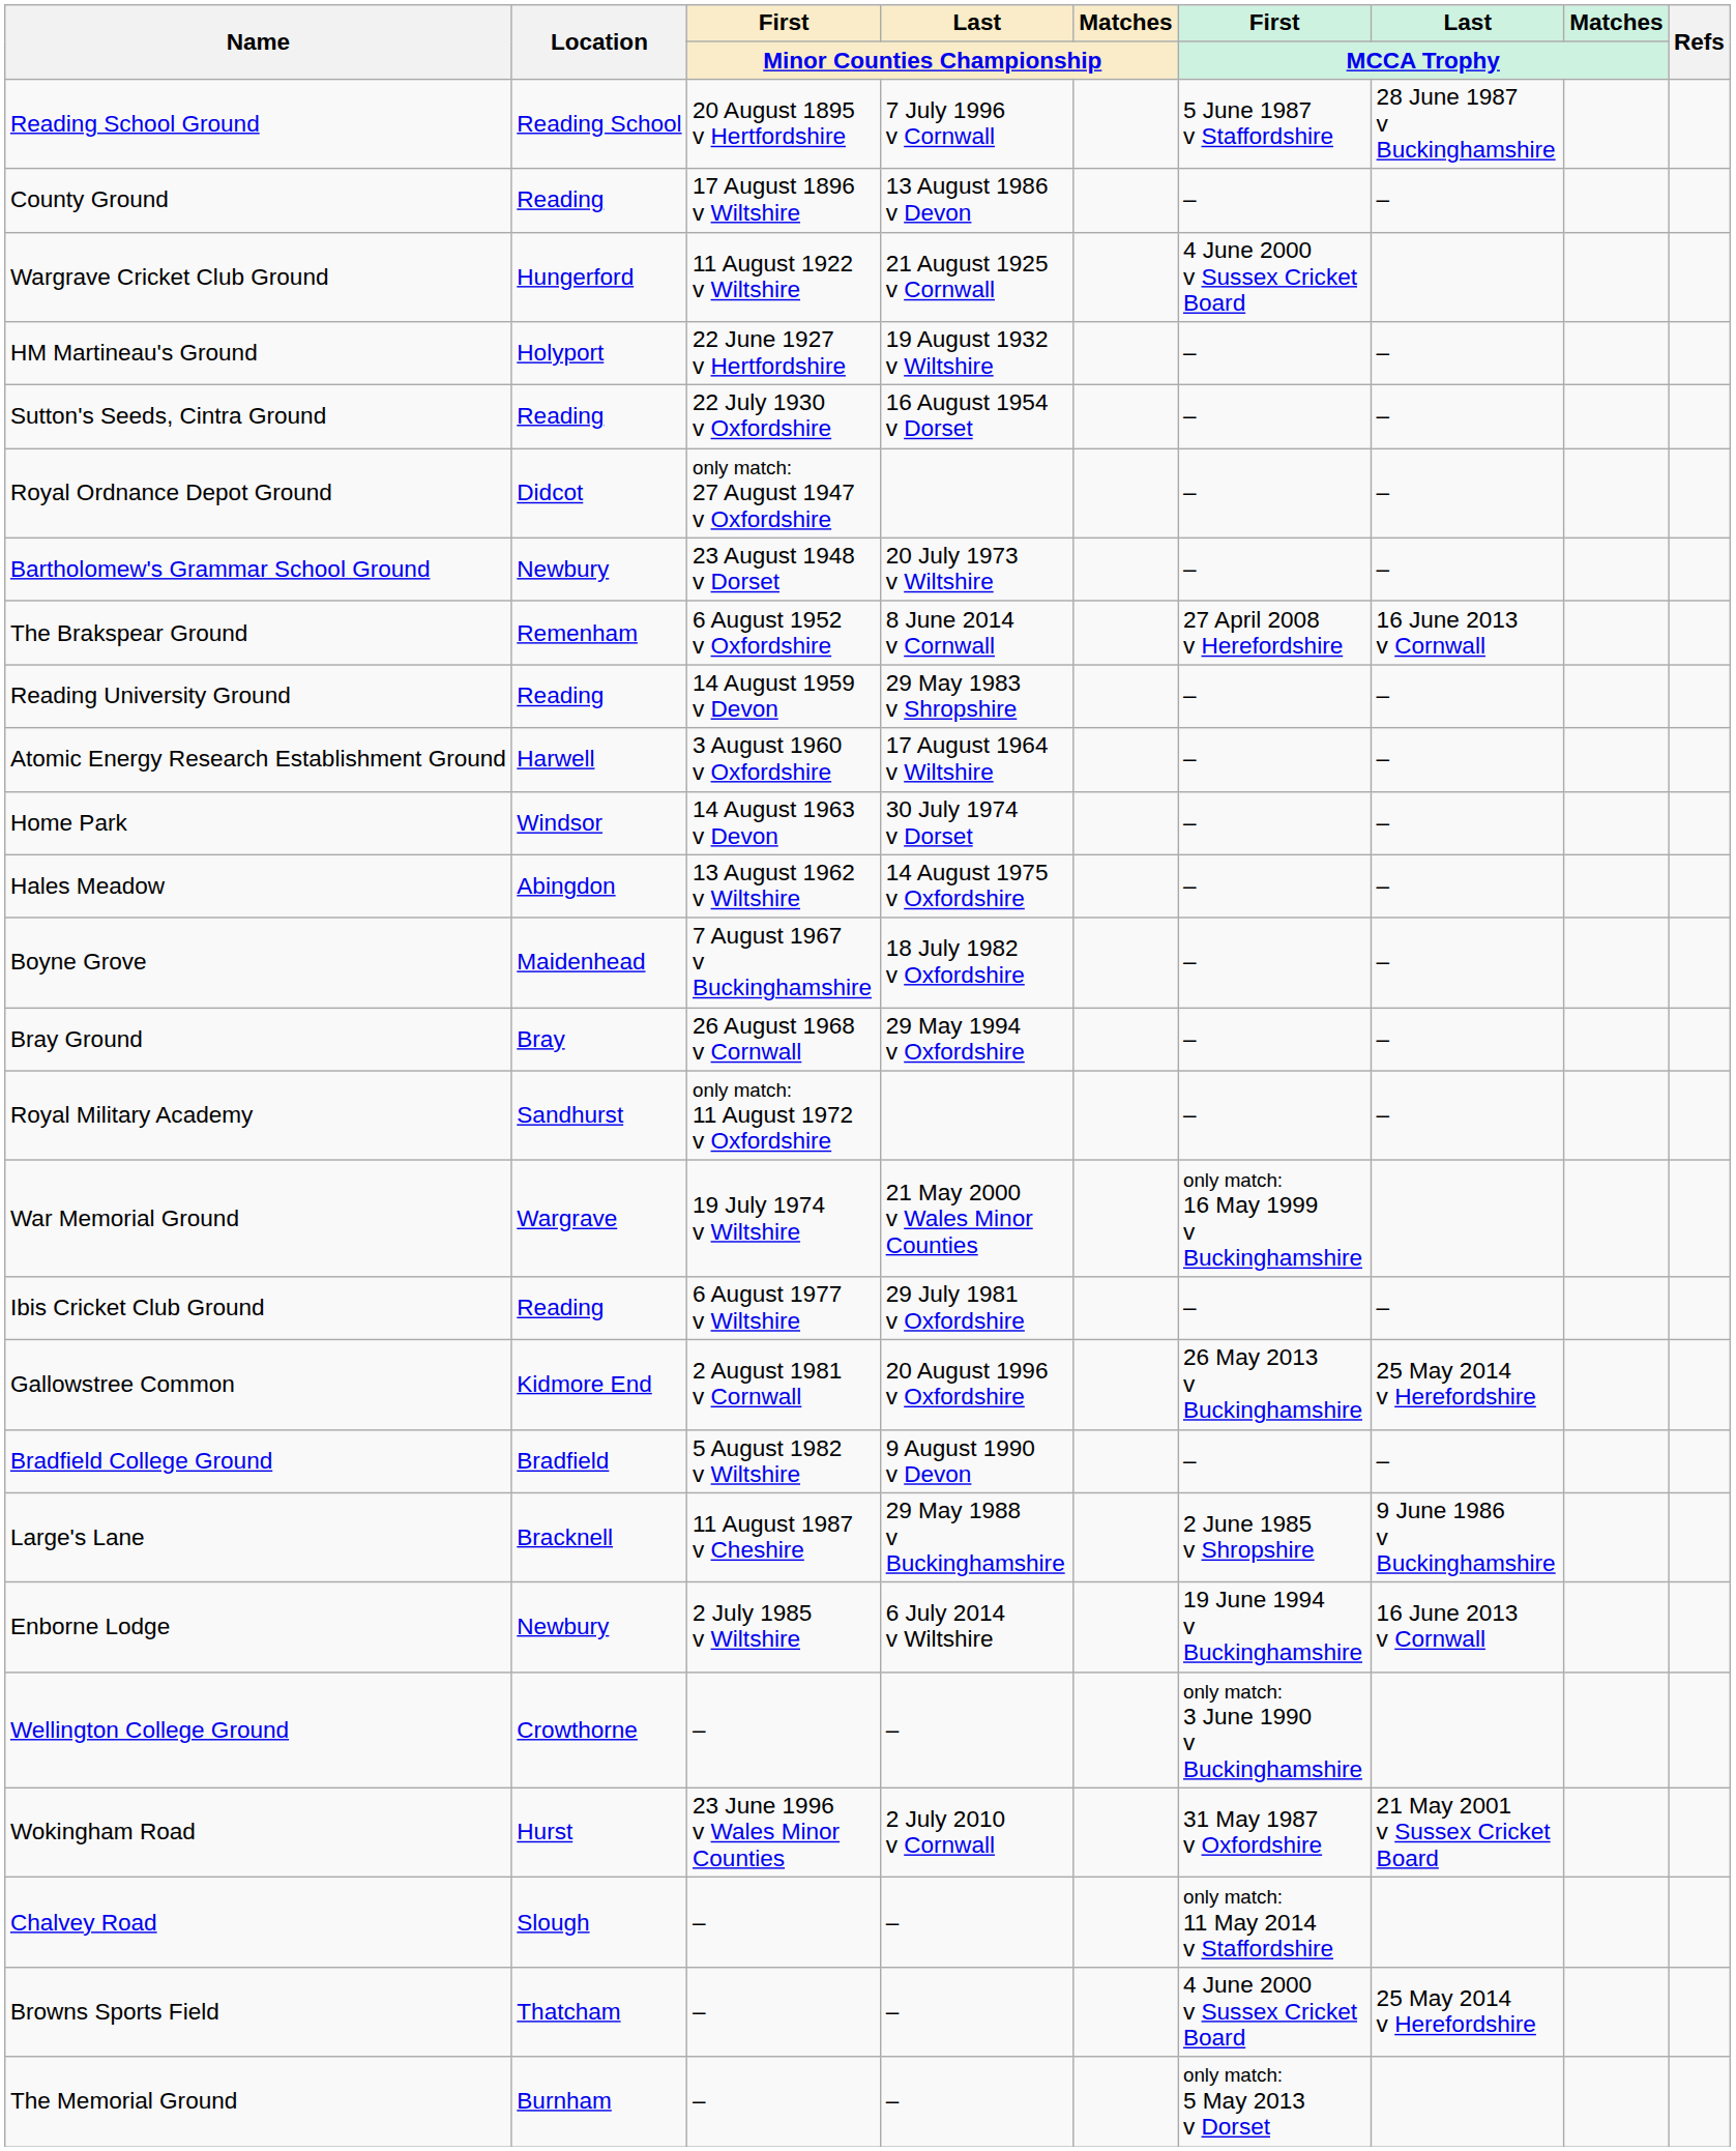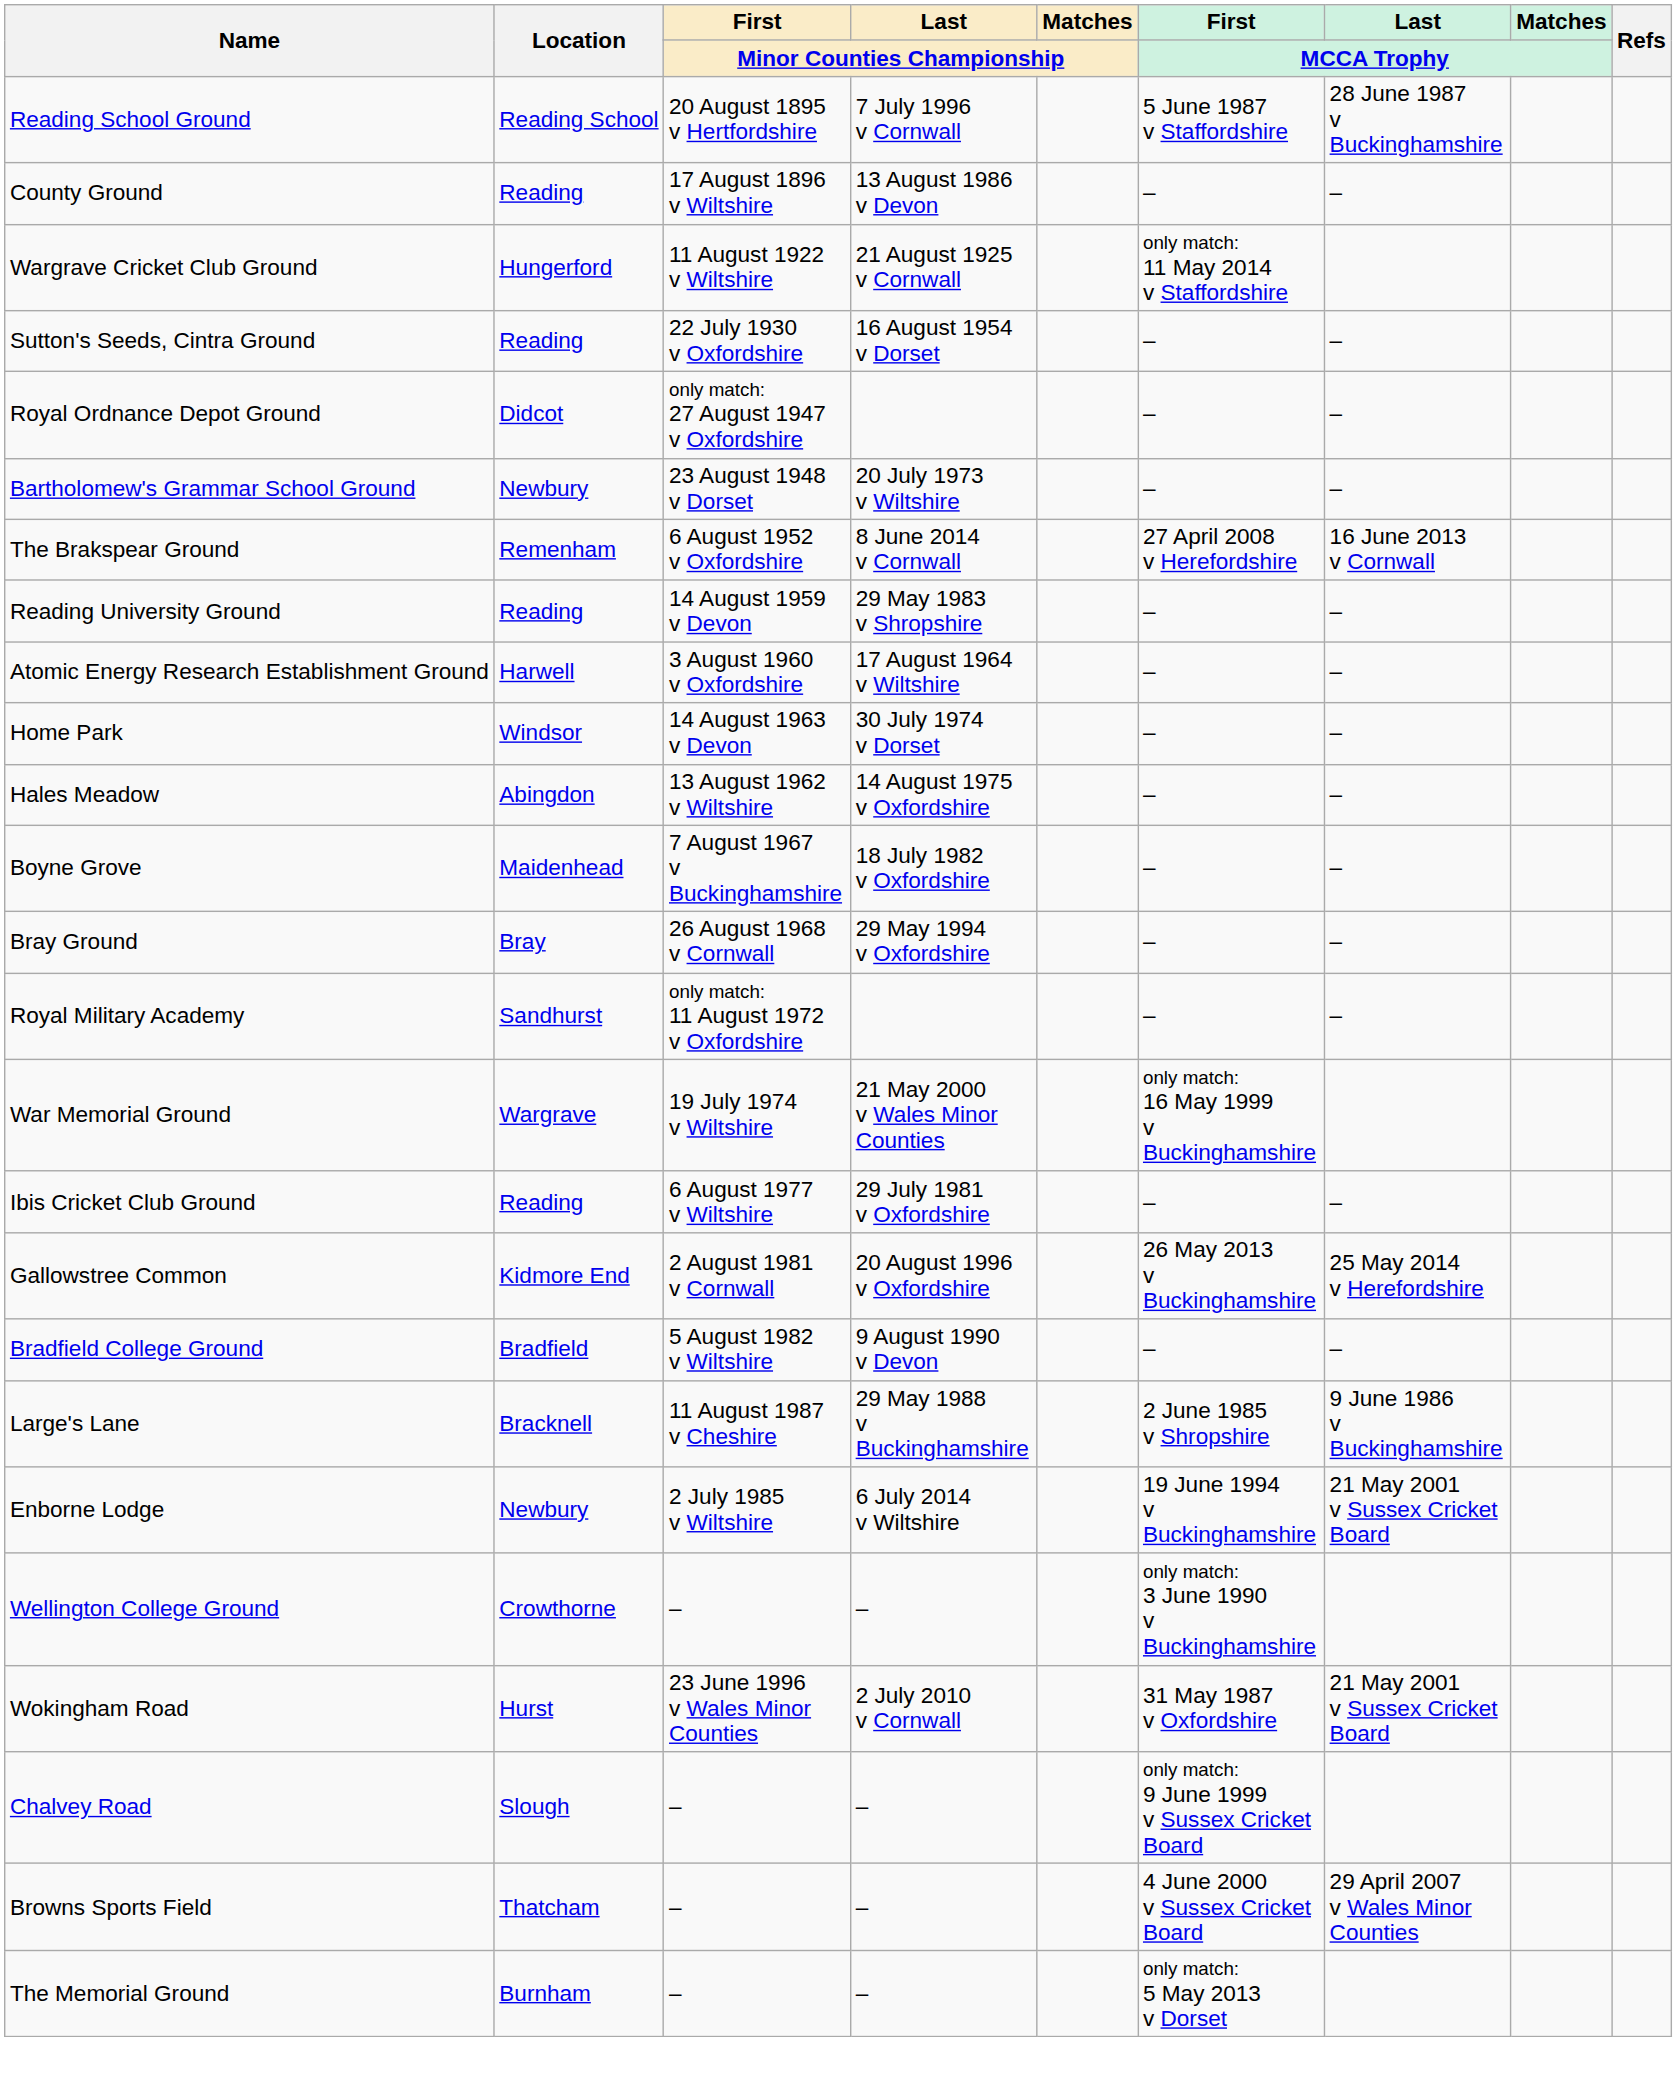Wargrave Cricket Club Ground | First / MCCA Trophy: 4 June 2000 v Sussex Cricket Board -> only match: 11 May 2014 v Staffordshire
- row: HM Martineau's Ground | Holyport | 22 June 1927 v Hertfordshire | 19 August 1932 v Wiltshire | – | –
Enborne Lodge | Last / MCCA Trophy: 16 June 2013 v Cornwall -> 21 May 2001 v Sussex Cricket Board
Chalvey Road | First / MCCA Trophy: only match: 11 May 2014 v Staffordshire -> only match: 9 June 1999 v Sussex Cricket Board
Browns Sports Field | Last / MCCA Trophy: 25 May 2014 v Herefordshire -> 29 April 2007 v Wales Minor Counties
